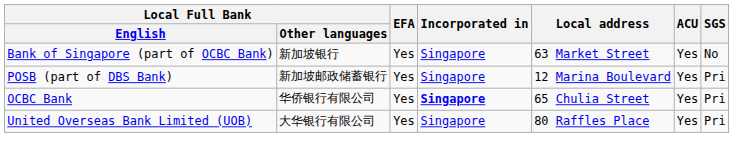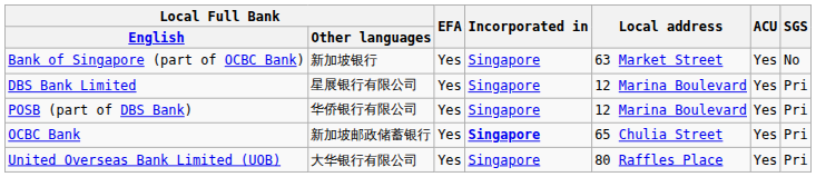+ row: DBS Bank Limited | 星展银行有限公司 | Yes | Singapore | 12 Marina Boulevard | Yes | Pri
POSB (part of DBS Bank) | Local Full Bank / Other languages: 新加坡邮政储蓄银行 -> 华侨银行有限公司
OCBC Bank | Local Full Bank / Other languages: 华侨银行有限公司 -> 新加坡邮政储蓄银行
